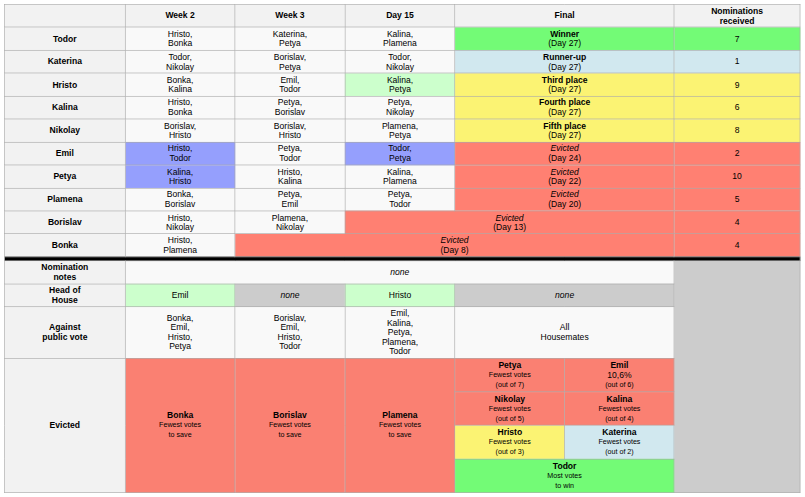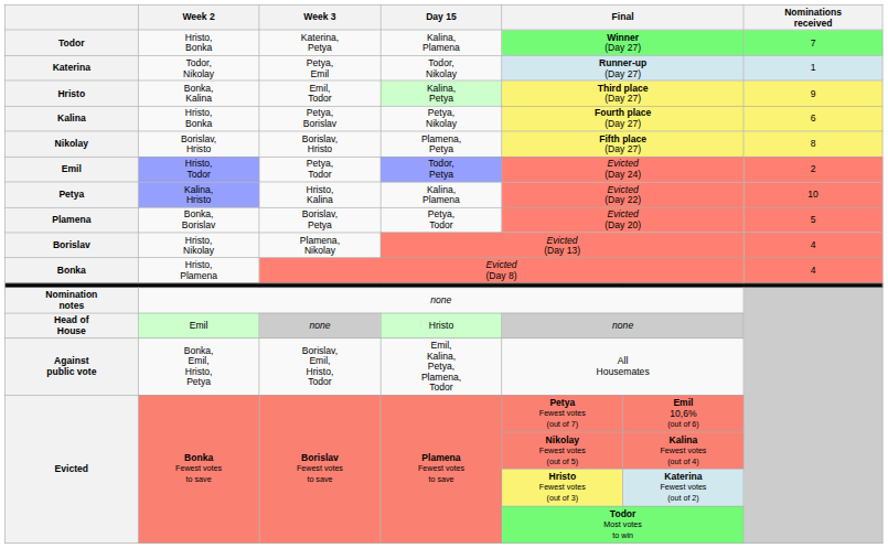Katerina | Week 3: Borislav, Petya -> Petya, Emil
Plamena | Week 3: Petya, Emil -> Borislav, Petya
